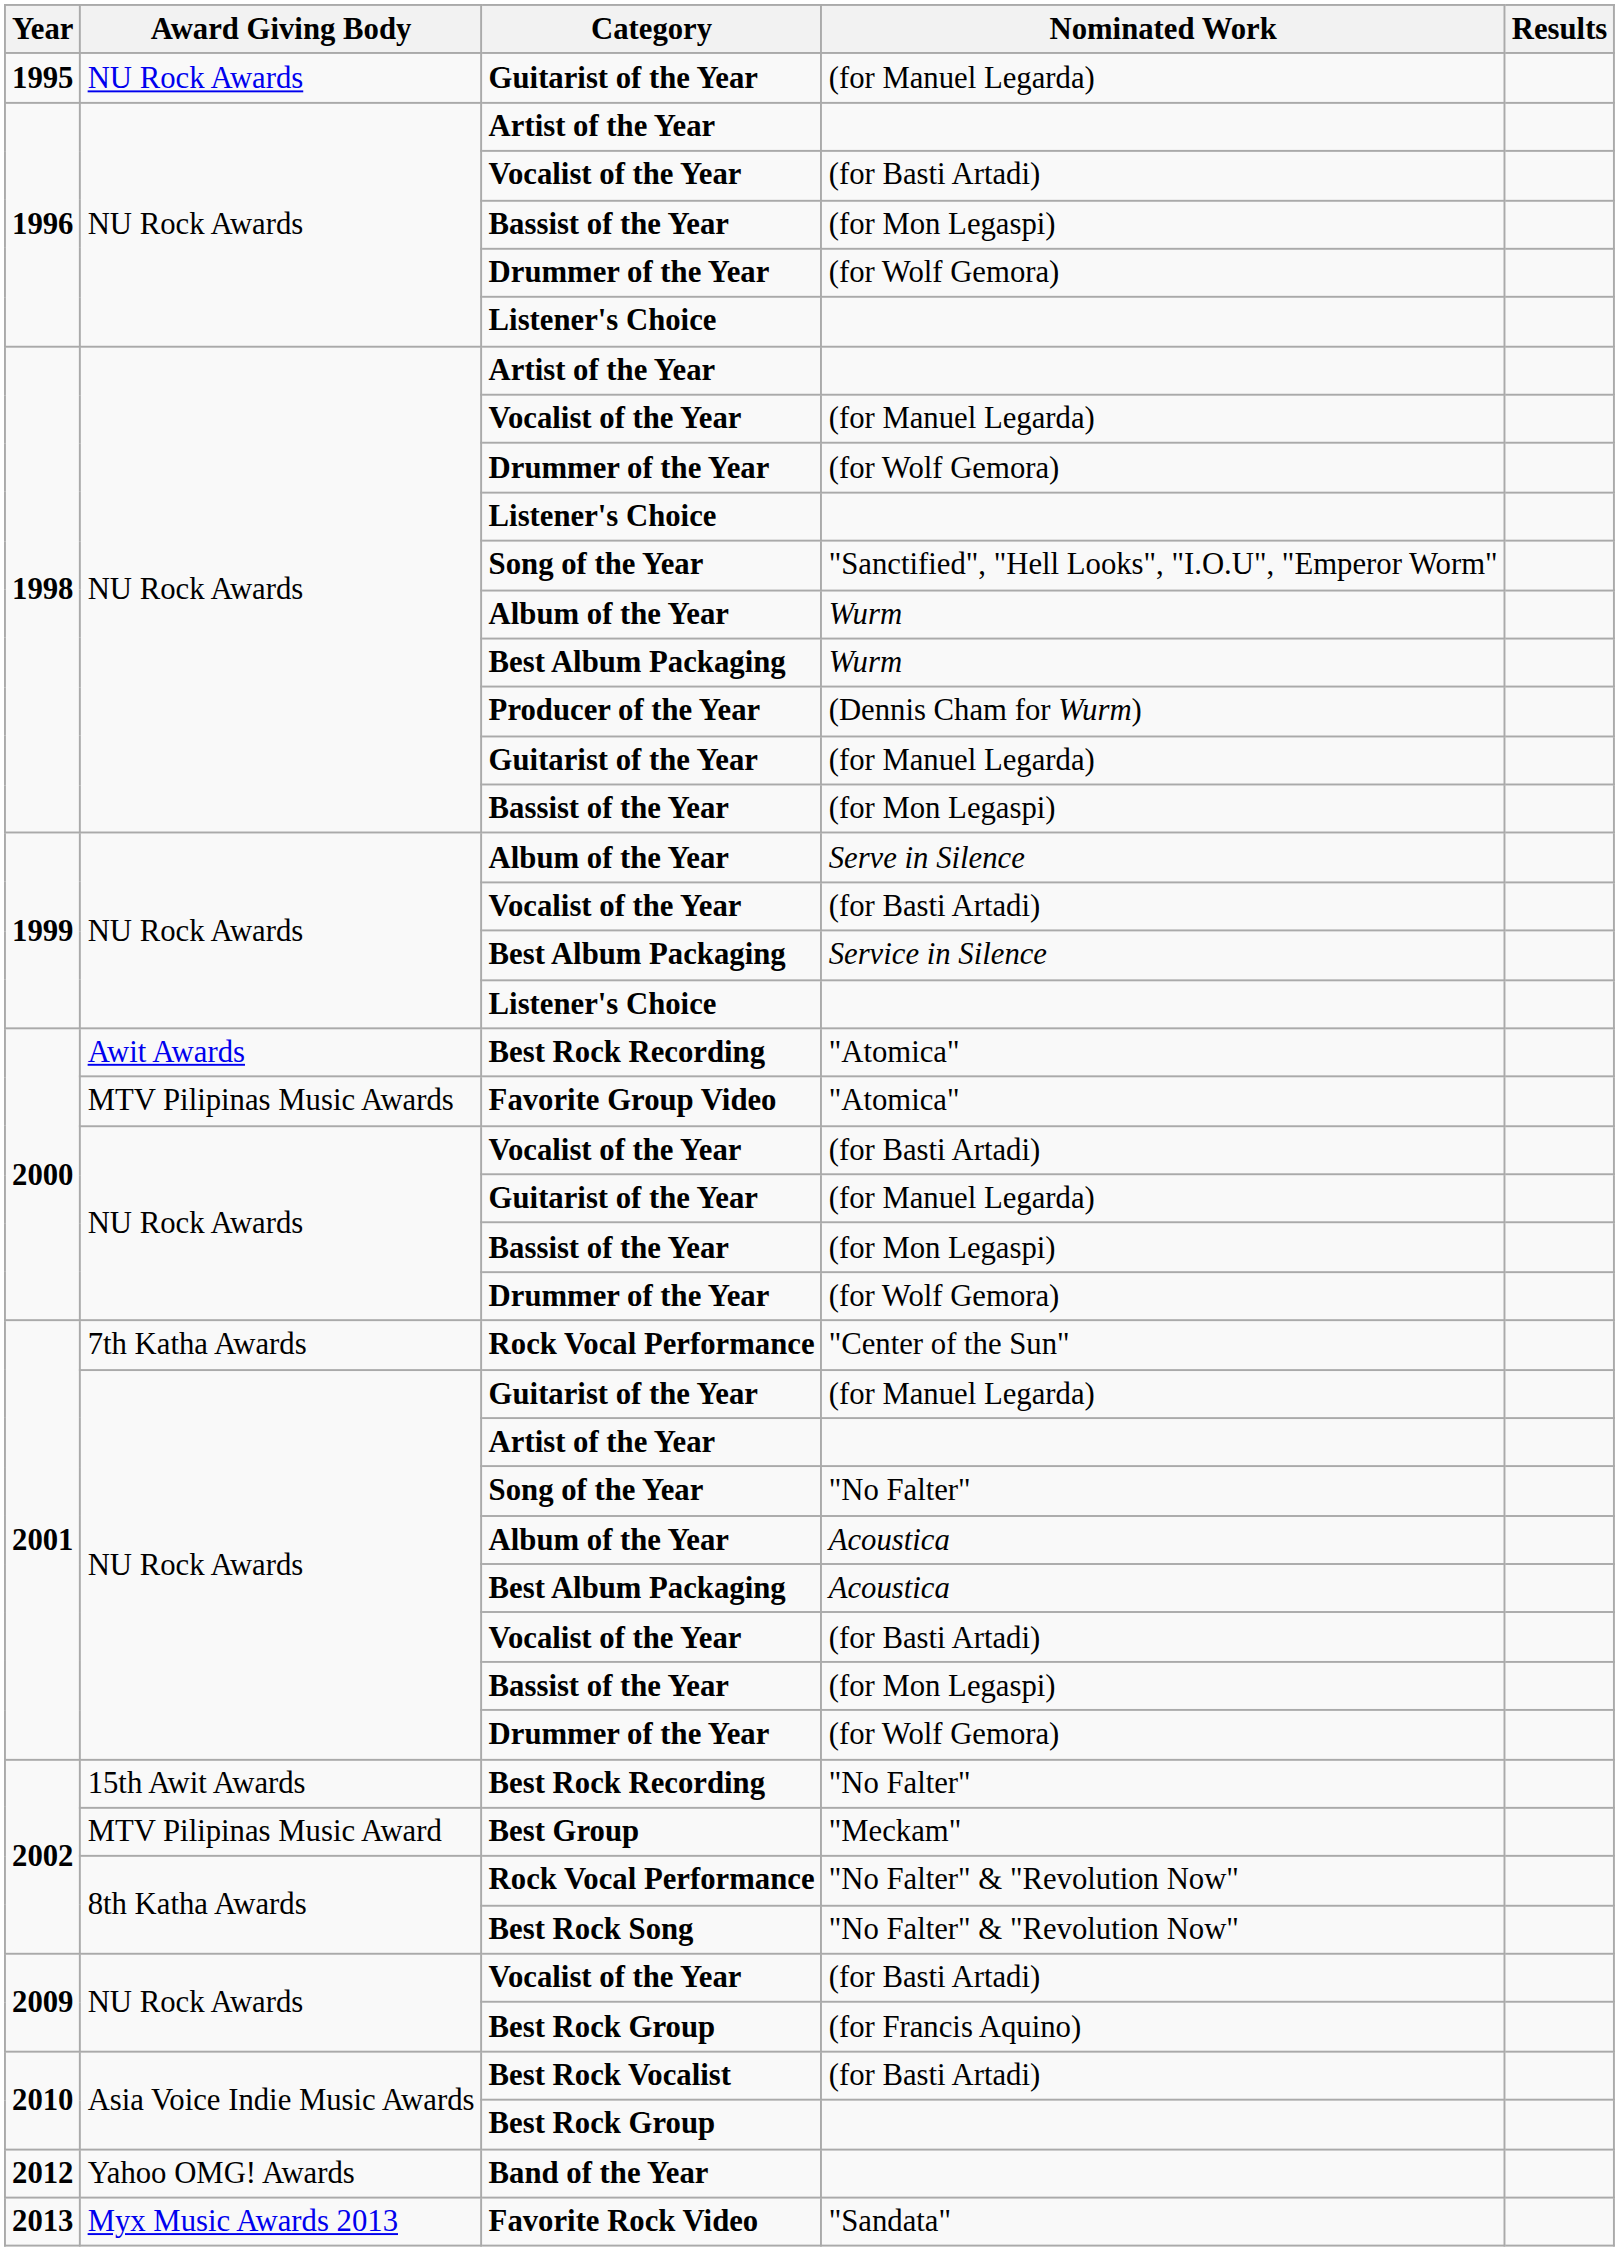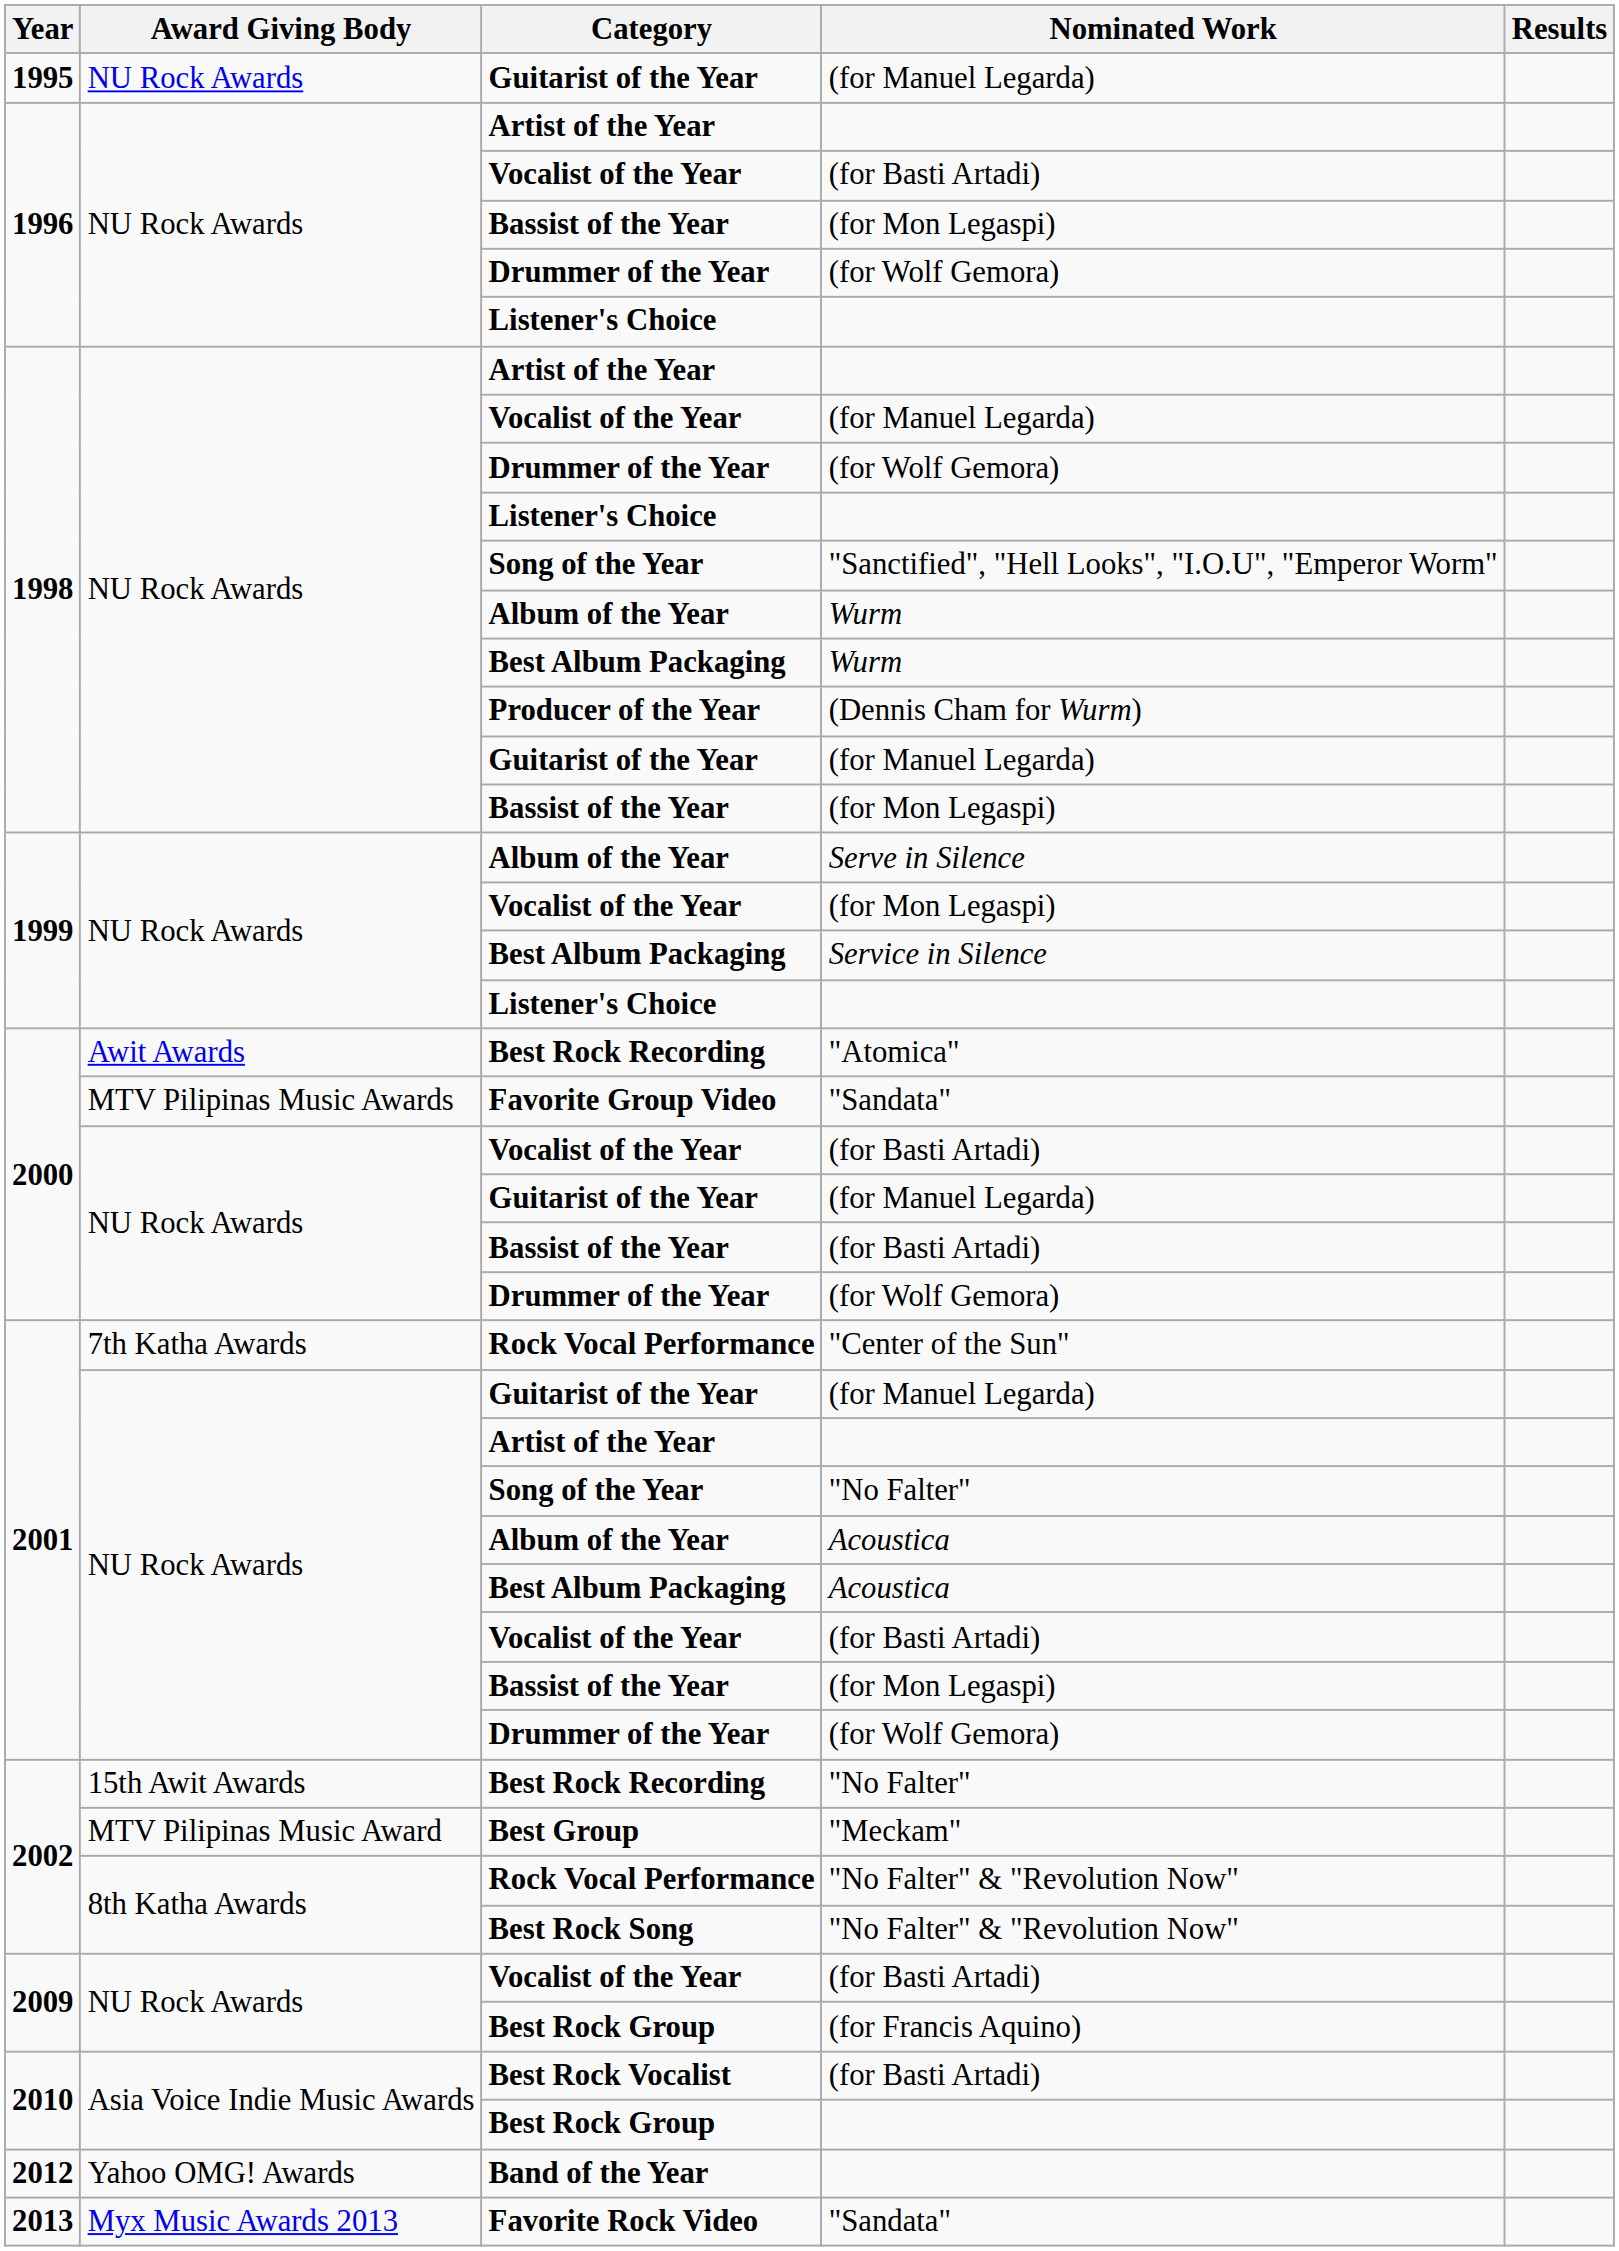1999 / Vocalist of the Year | Nominated Work: (for Basti Artadi) -> (for Mon Legaspi)
Favorite Group Video | Nominated Work: "Atomica" -> "Sandata"
2000 / Bassist of the Year | Nominated Work: (for Mon Legaspi) -> (for Basti Artadi)
